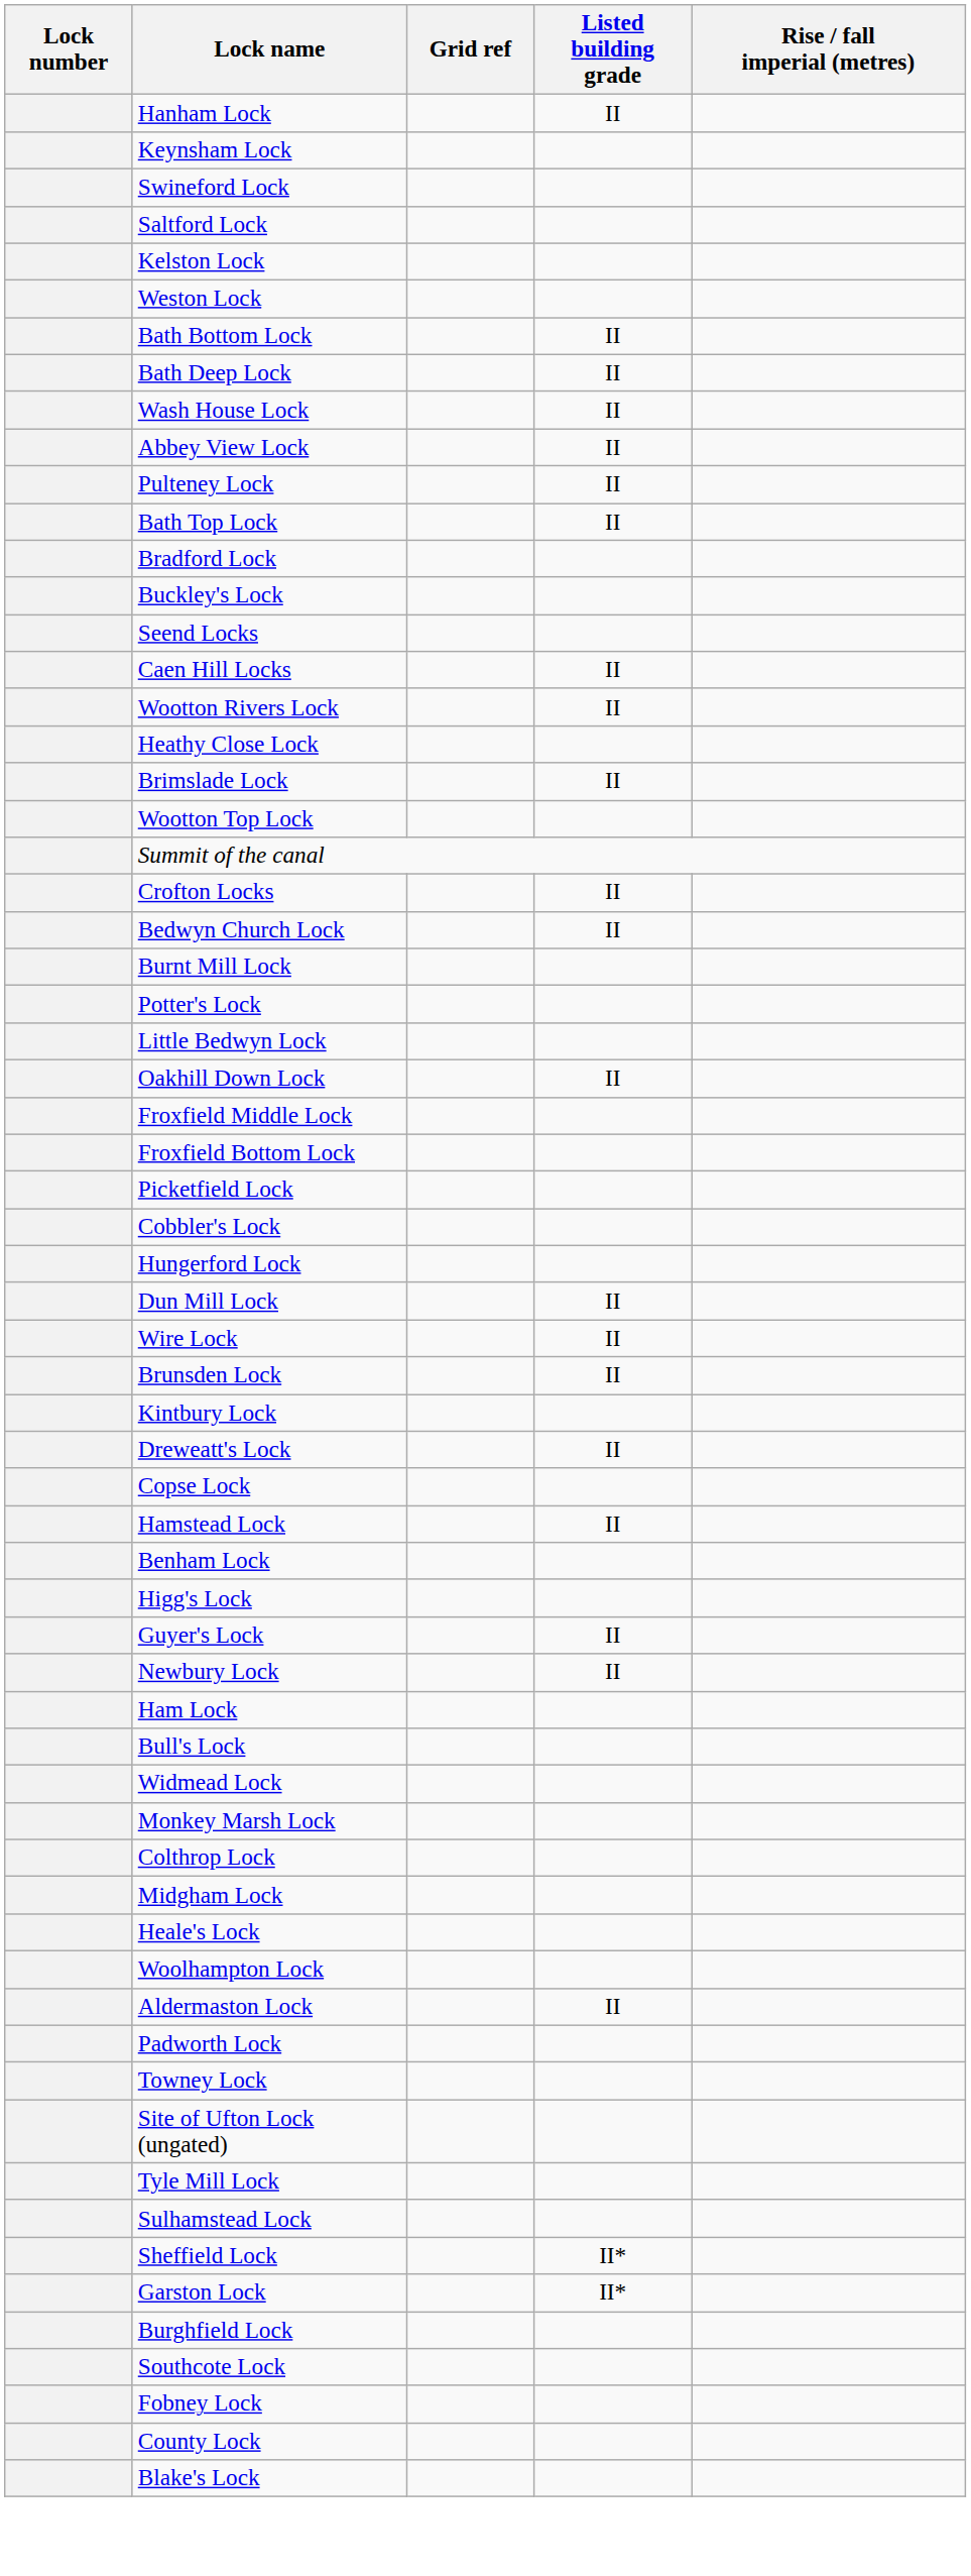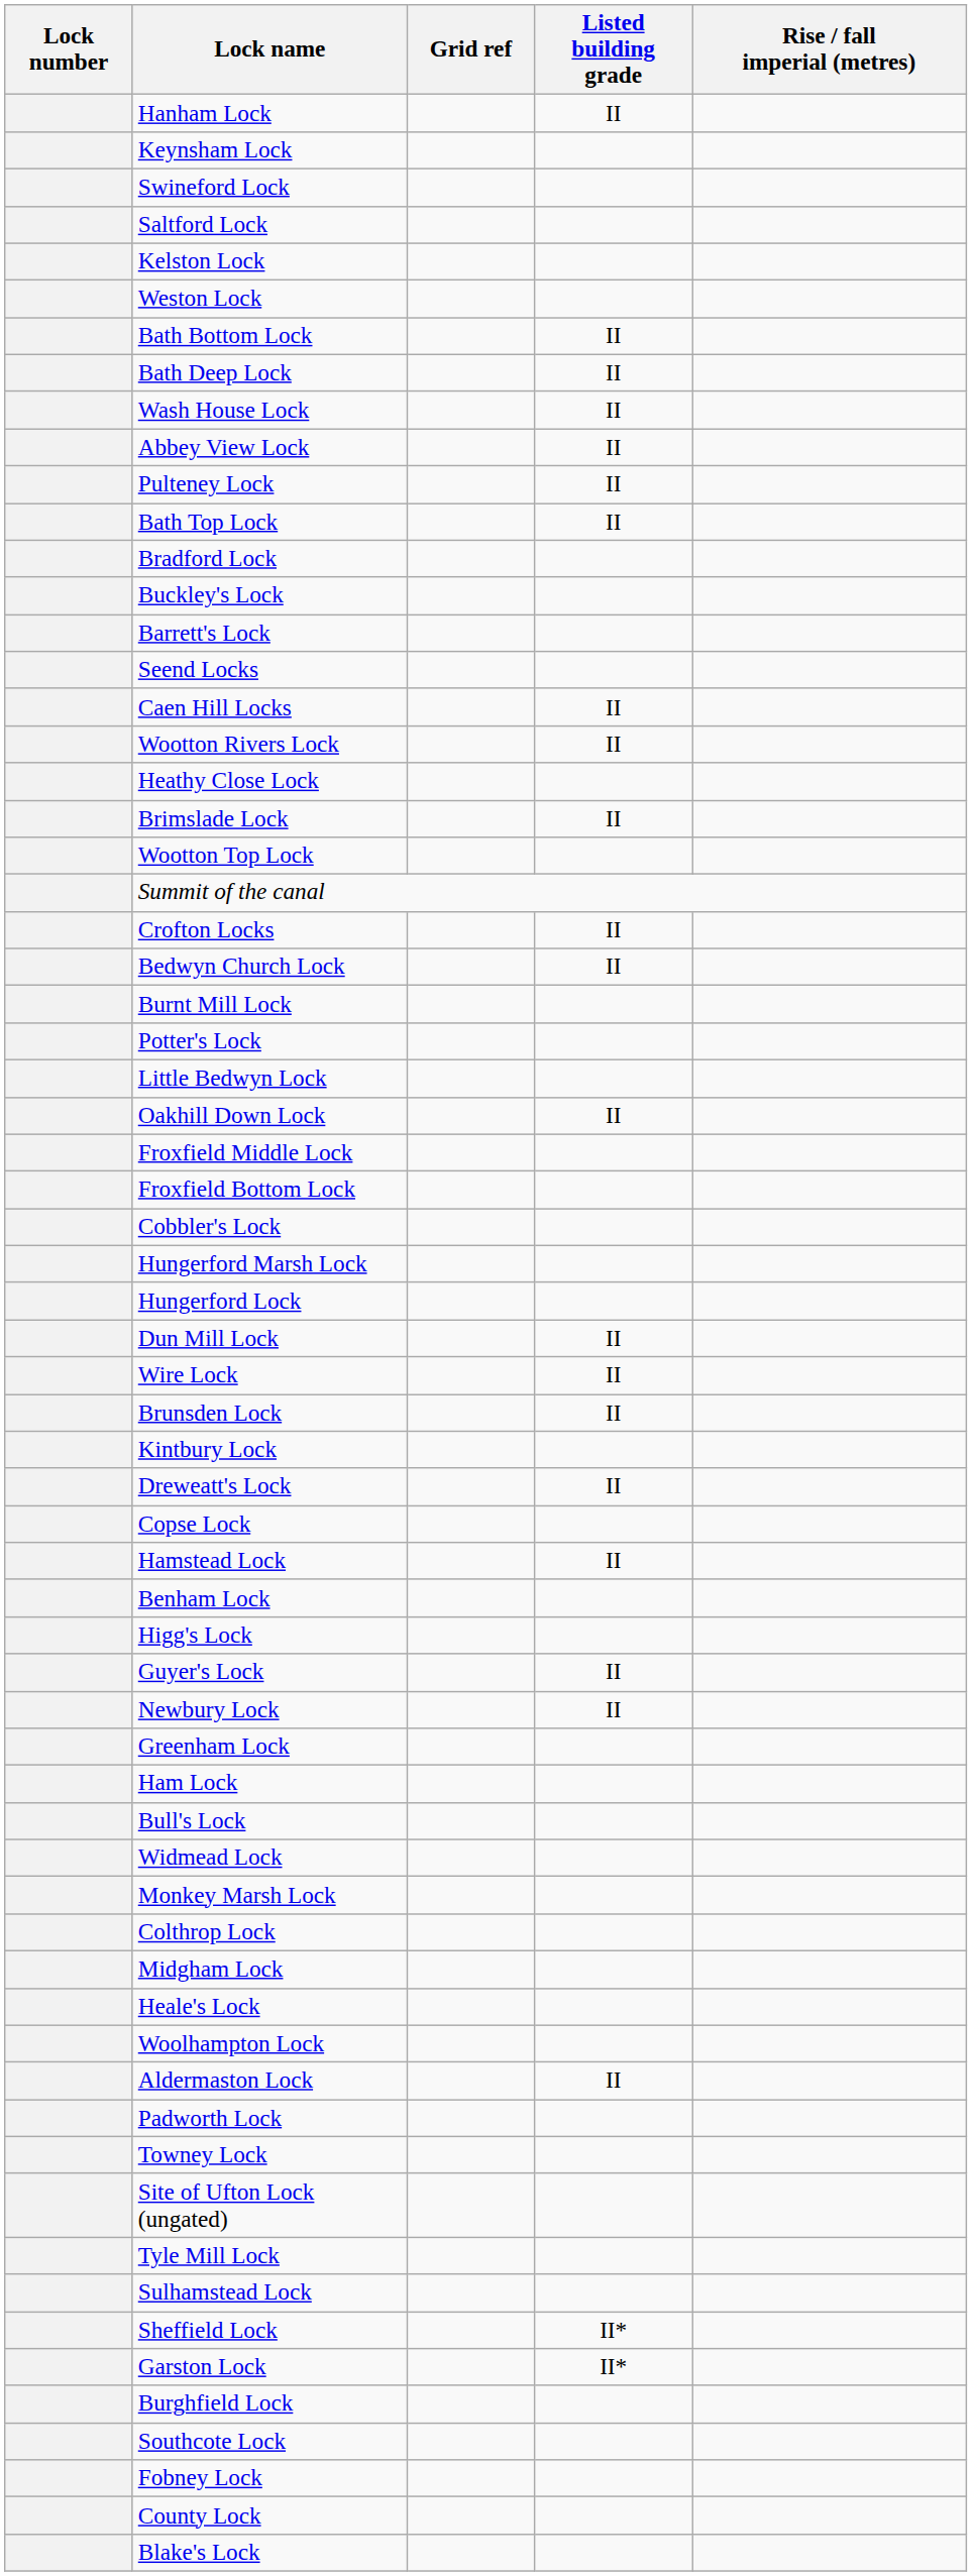+ row: Barrett's Lock
- row: Picketfield Lock
+ row: Hungerford Marsh Lock
+ row: Greenham Lock
